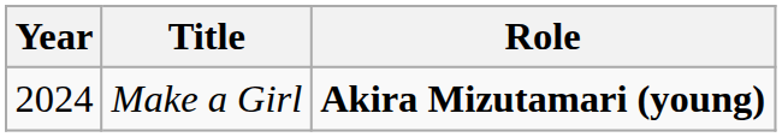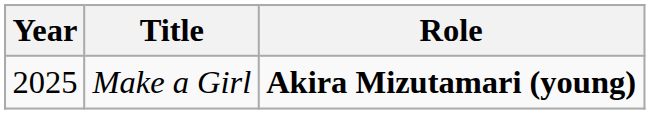Make a Girl | Year: 2024 -> 2025
